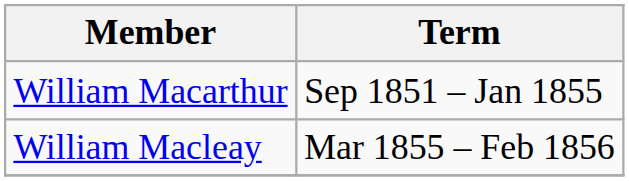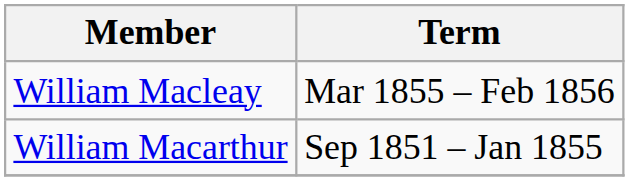rows swapped: William Macarthur <-> William Macleay
